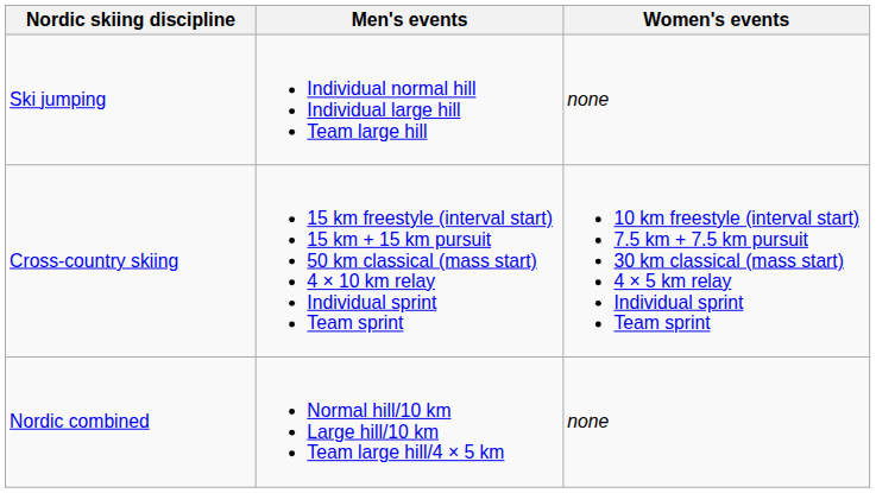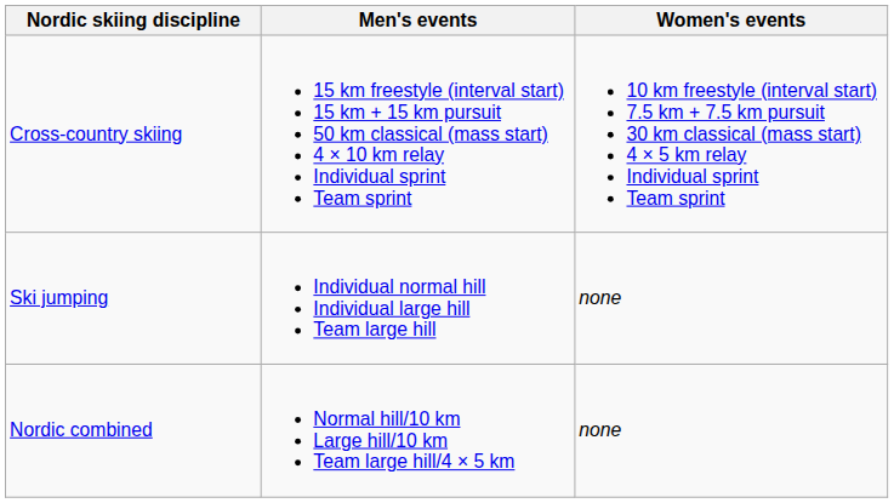rows swapped: Cross-country skiing <-> Ski jumping
